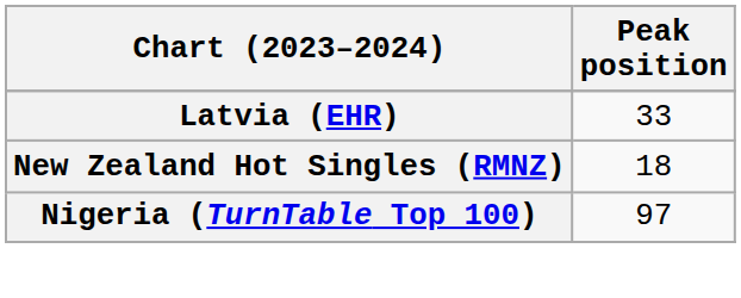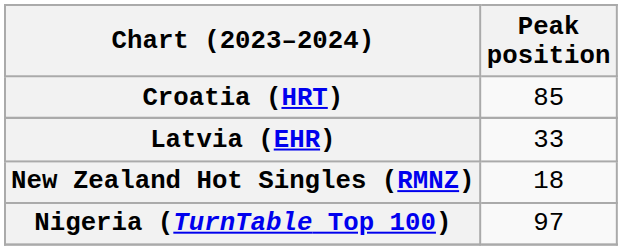+ row: Croatia (HRT) | 85
